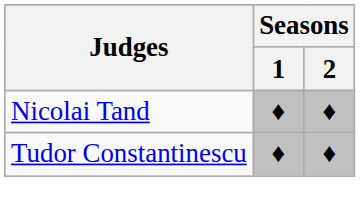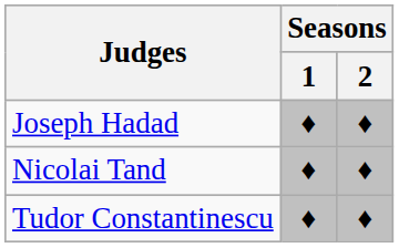+ row: Joseph Hadad | ♦ | ♦
